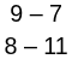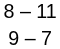rows swapped: 8 – 11 <-> 9 – 7
